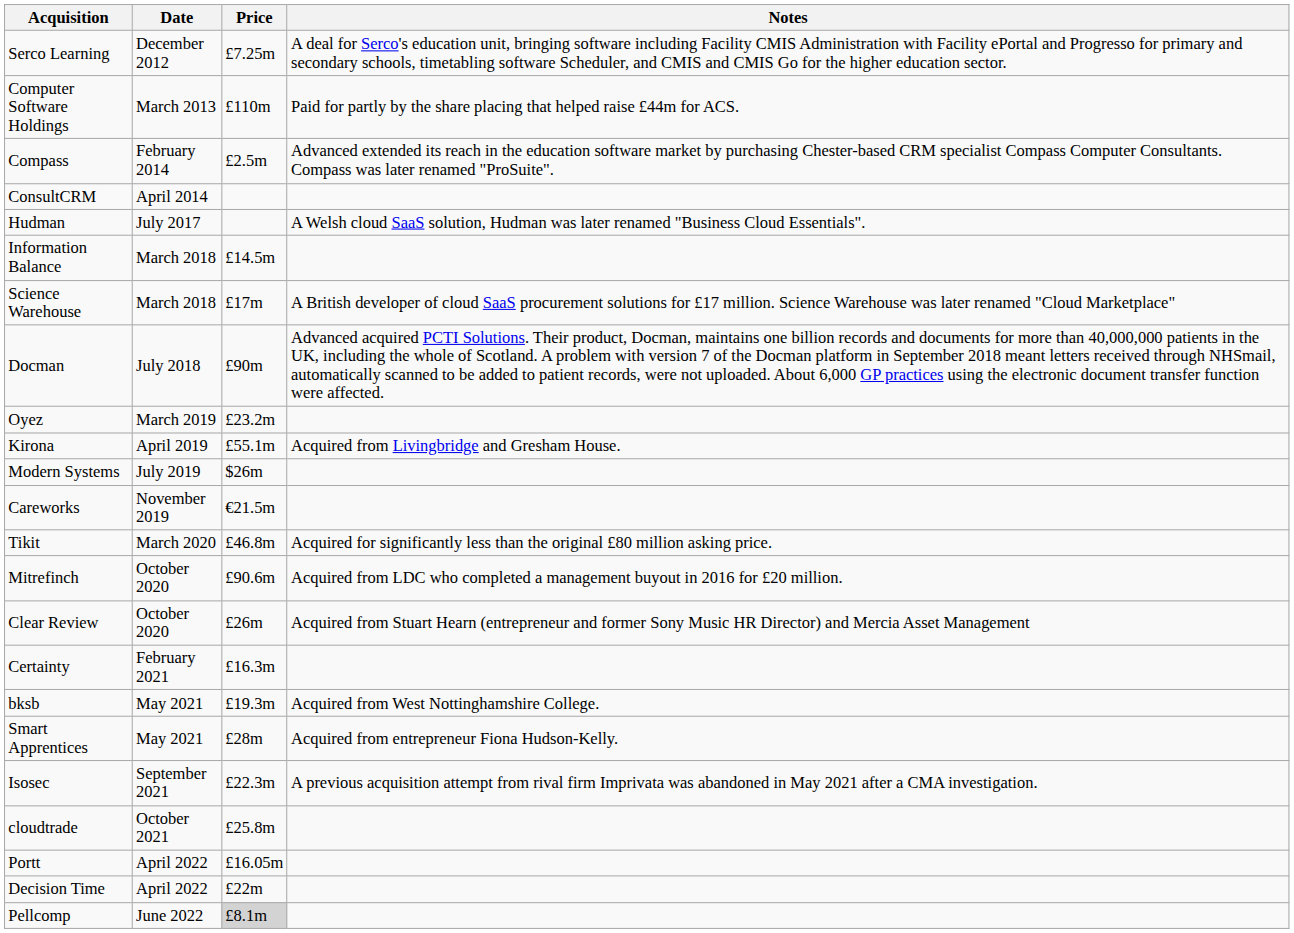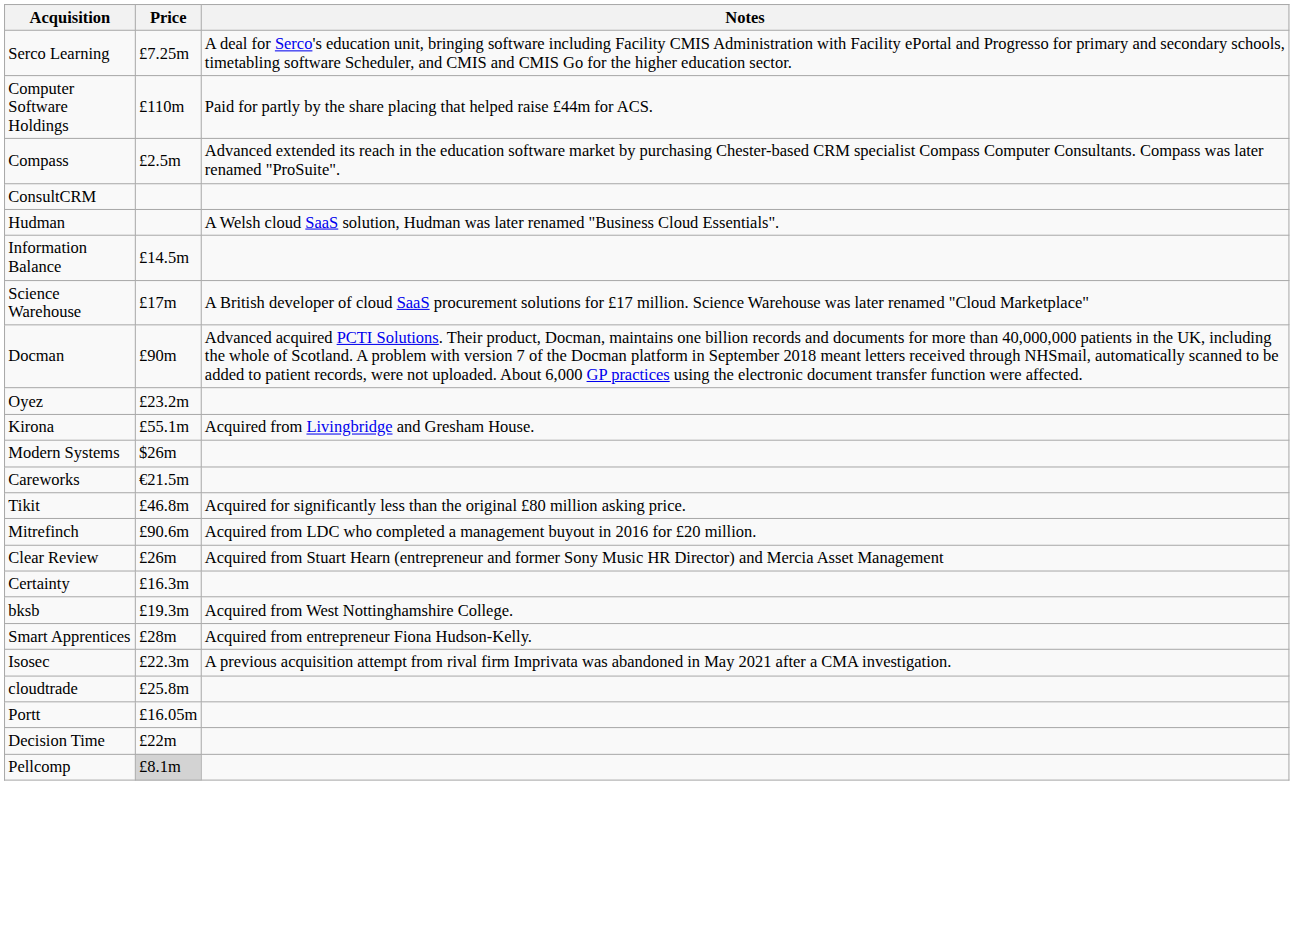- column: Date | December 2012 | March 2013 | February 2014 | April 2014 | July 2017 | March 2018 | March 2018 | July 2018 | March 2019 | April 2019 | July 2019 | November 2019 | March 2020 | October 2020 | October 2020 | February 2021 | May 2021 | May 2021 | September 2021 | October 2021 | April 2022 | April 2022 | June 2022
